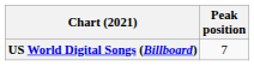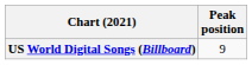US World Digital Songs (Billboard) | Peak position: 7 -> 9
